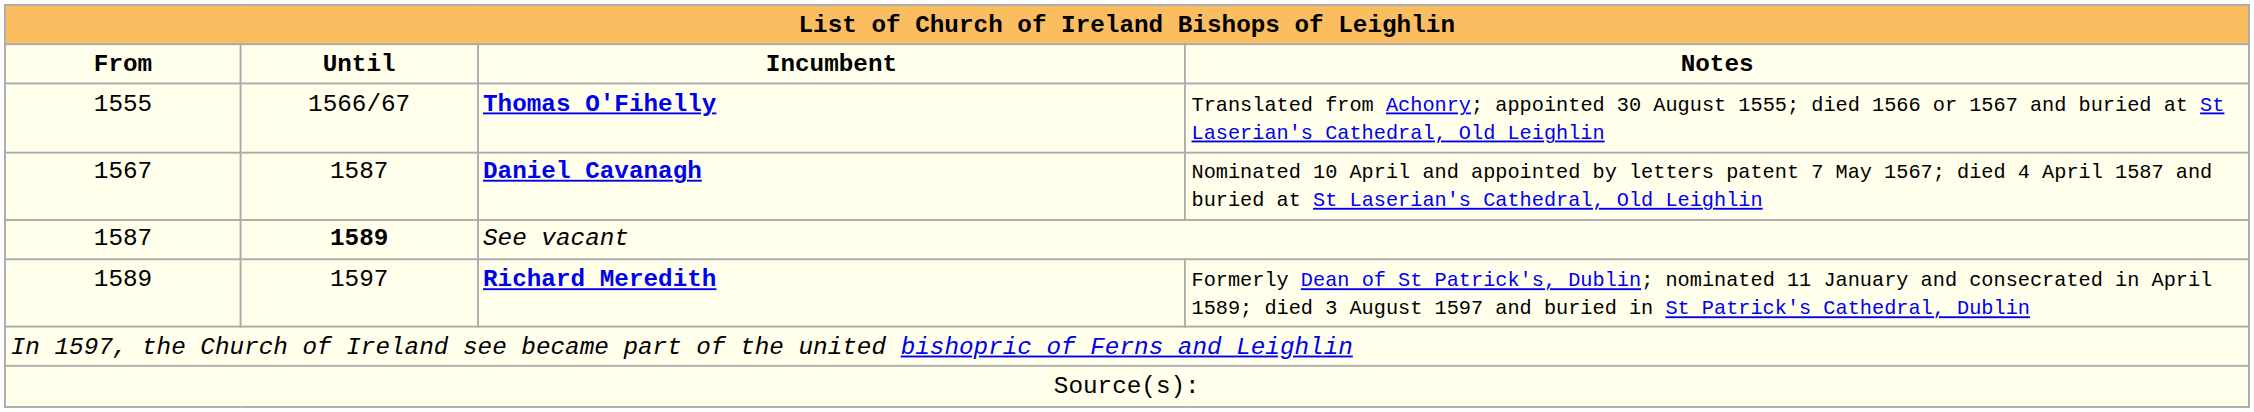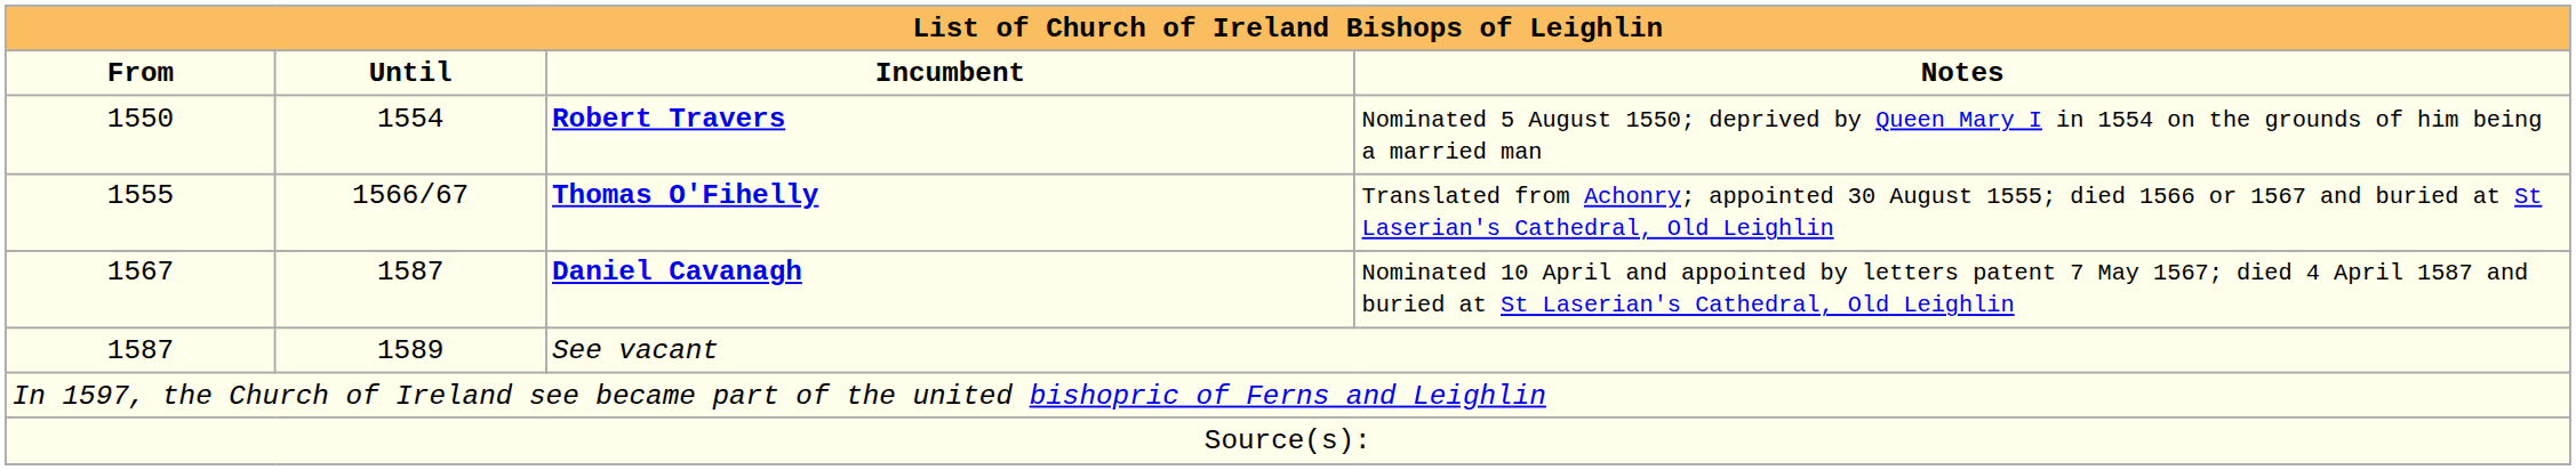+ row: 1550 | 1554 | Robert Travers | Nominated 5 August 1550; deprived by Queen Mary I in 1554 on the grounds of him being a married man
See vacant | Until: bold -> normal
- row: 1589 | 1597 | Richard Meredith | Formerly Dean of St Patrick's, Dublin; nominated 11 January and consecrated in April 1589; died 3 August 1597 and buried in St Patrick's Cathedral, Dublin
